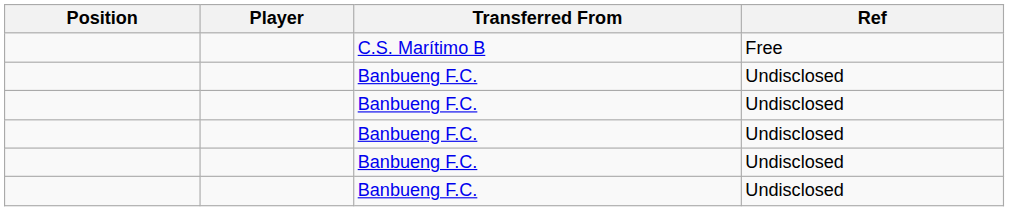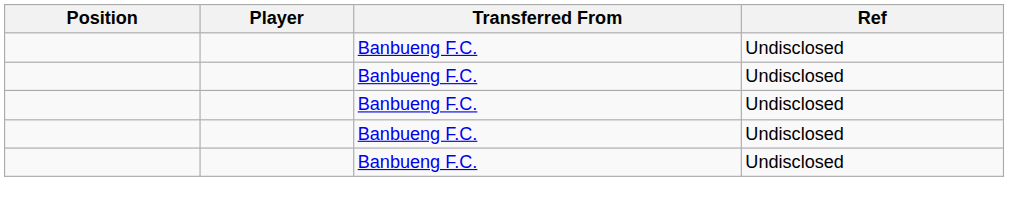- row: C.S. Marítimo B | Free
